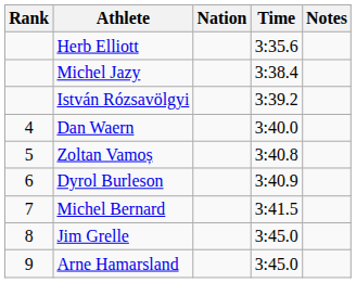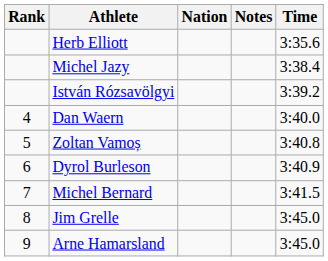columns swapped: Time <-> Notes
